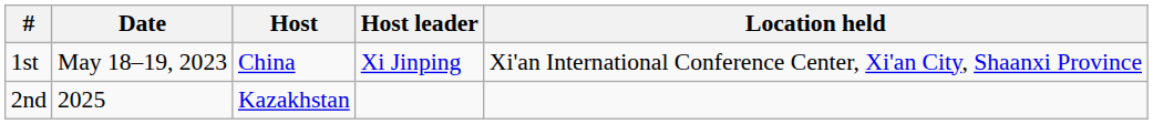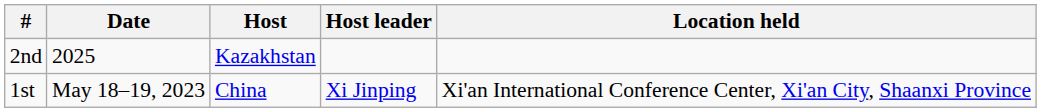rows swapped: 1st <-> 2nd
